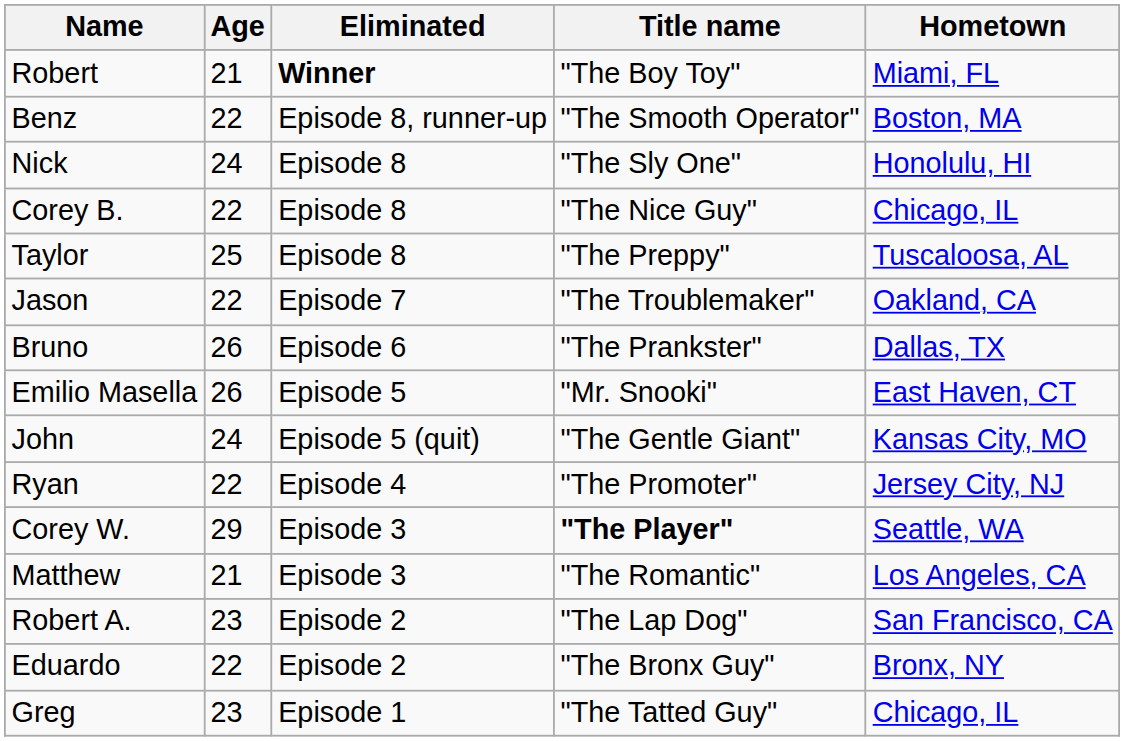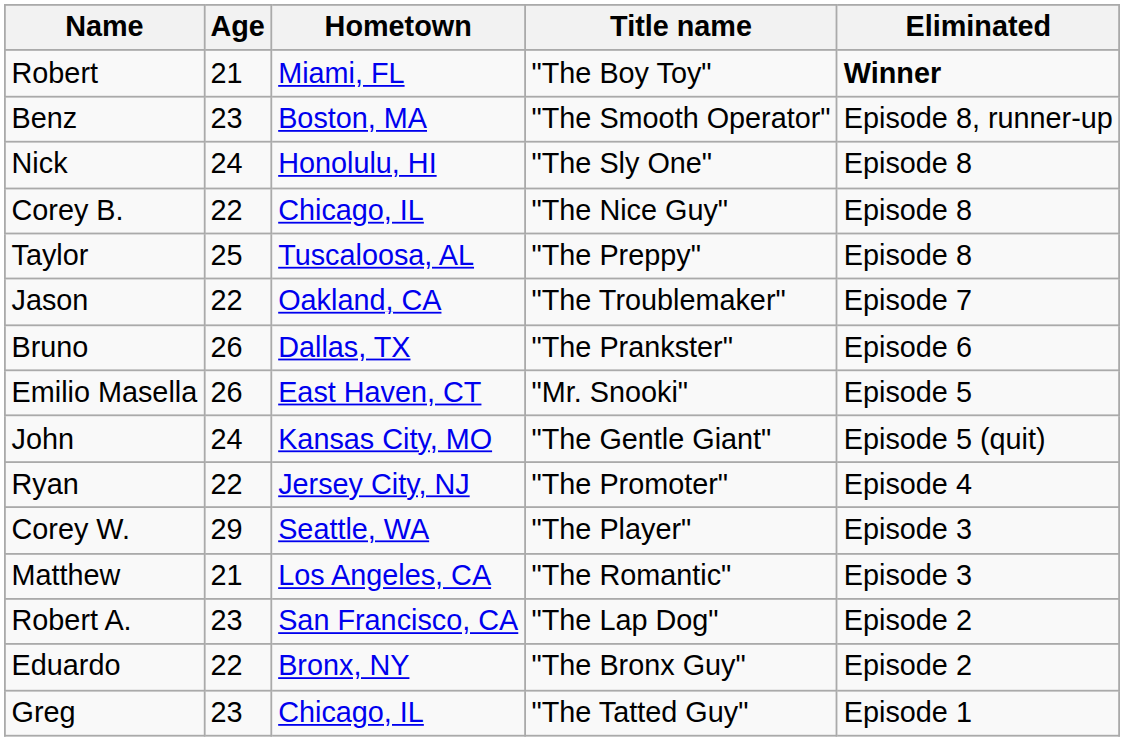columns swapped: Hometown <-> Eliminated
Benz | Age: 22 -> 23
Corey W. | Title name: bold -> normal
